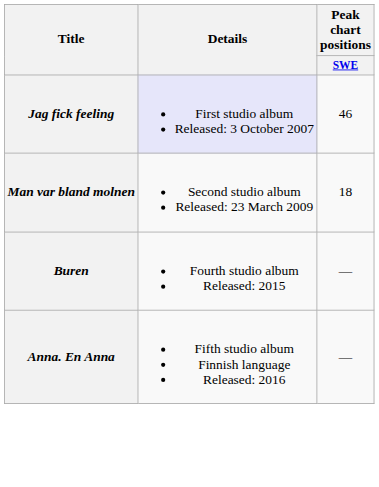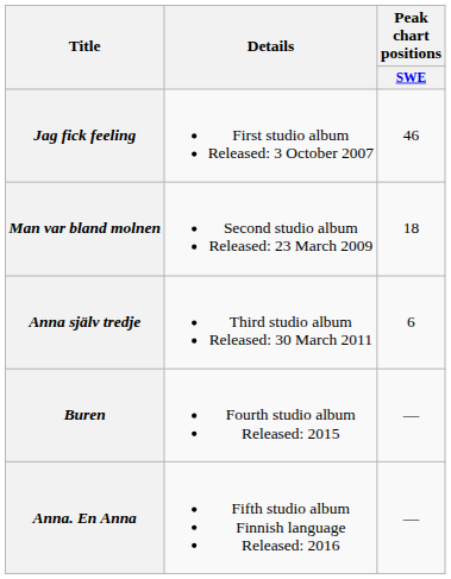Jag fick feeling | Details: lavender background -> no background
+ row: Anna själv tredje | Third studio album Released: 30 March 2011 | 6
